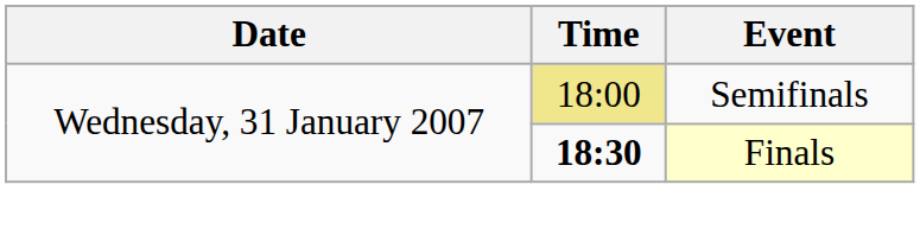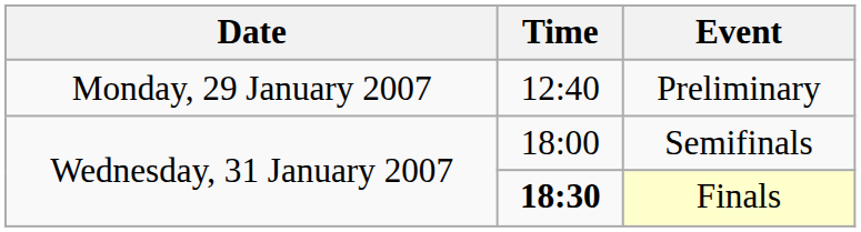+ row: Monday, 29 January 2007 | 12:40 | Preliminary
Semifinals | Time: khaki background -> no background
